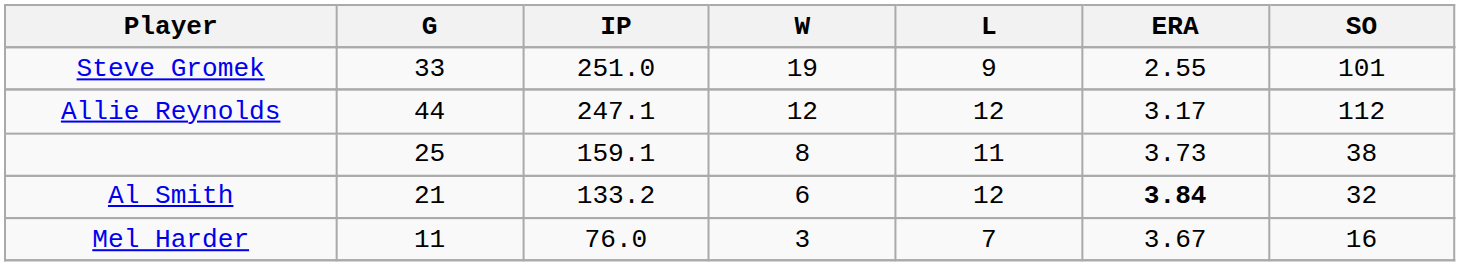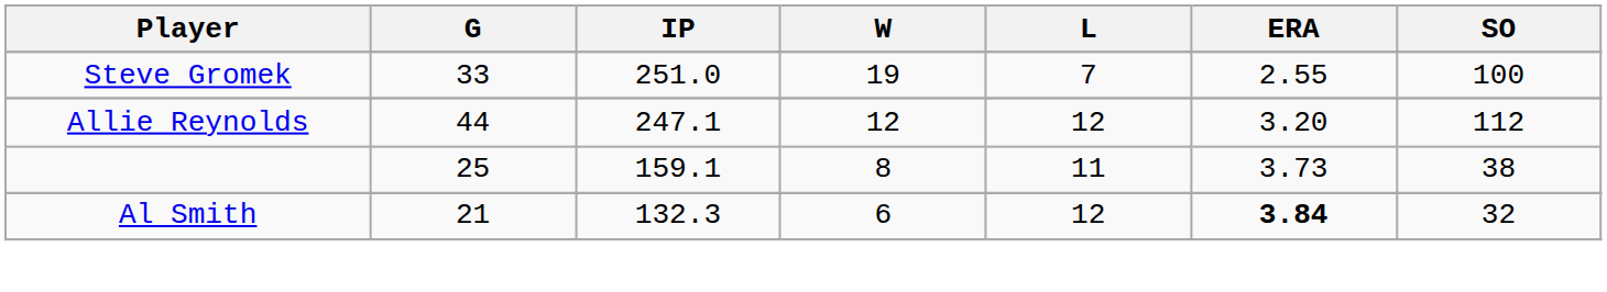Steve Gromek | L: 9 -> 7
Steve Gromek | SO: 101 -> 100
Allie Reynolds | ERA: 3.17 -> 3.20
Al Smith | IP: 133.2 -> 132.3
- row: Mel Harder | 11 | 76.0 | 3 | 7 | 3.67 | 16
